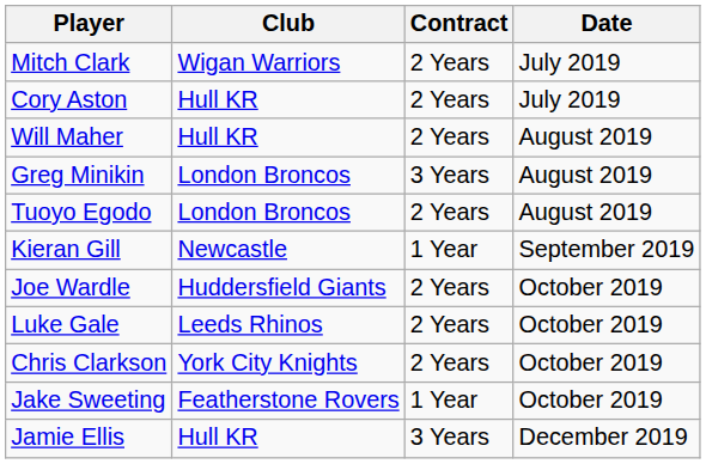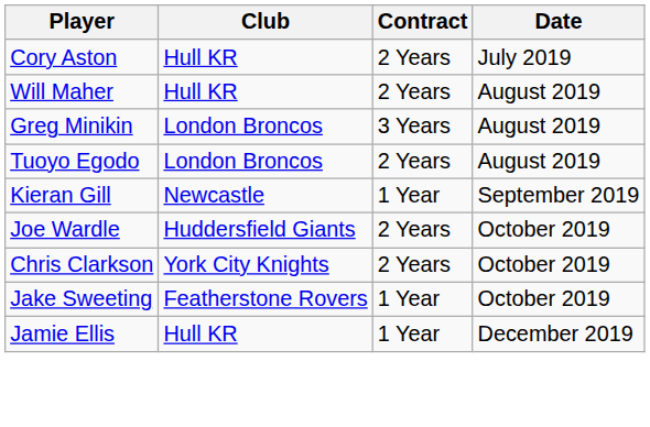- row: Mitch Clark | Wigan Warriors | 2 Years | July 2019
- row: Luke Gale | Leeds Rhinos | 2 Years | October 2019
Jamie Ellis | Contract: 3 Years -> 1 Year
